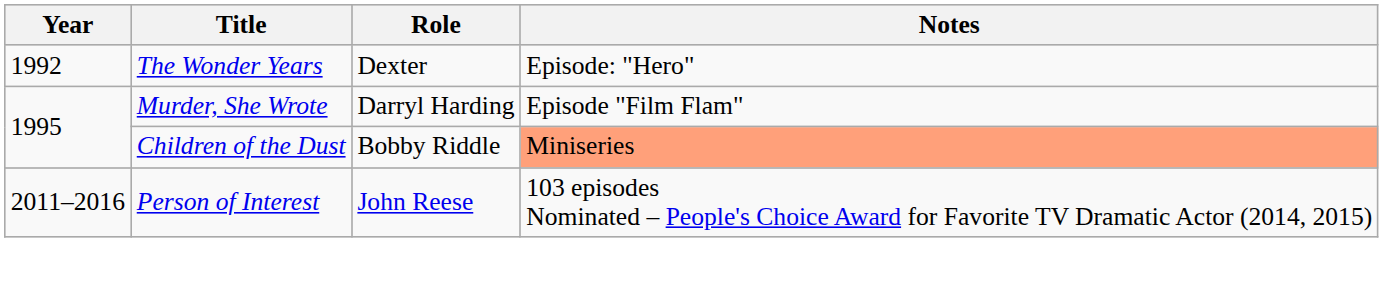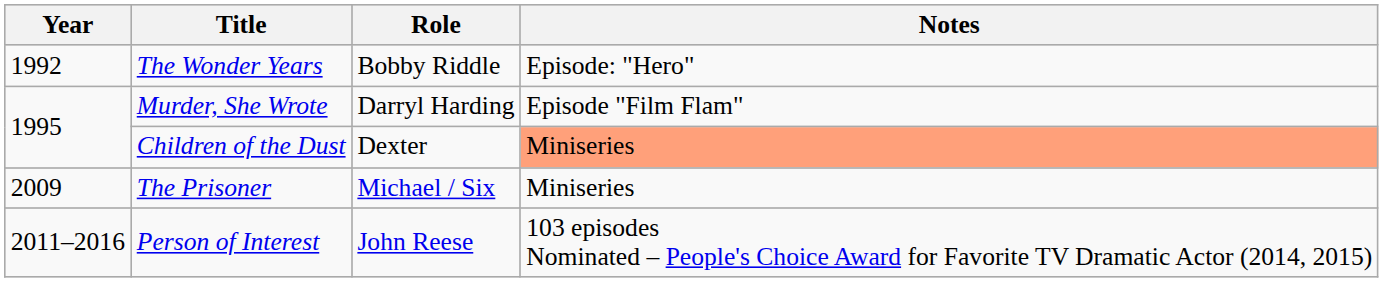The Wonder Years | Role: Dexter -> Bobby Riddle
Children of the Dust | Role: Bobby Riddle -> Dexter
+ row: 2009 | The Prisoner | Michael / Six | Miniseries
